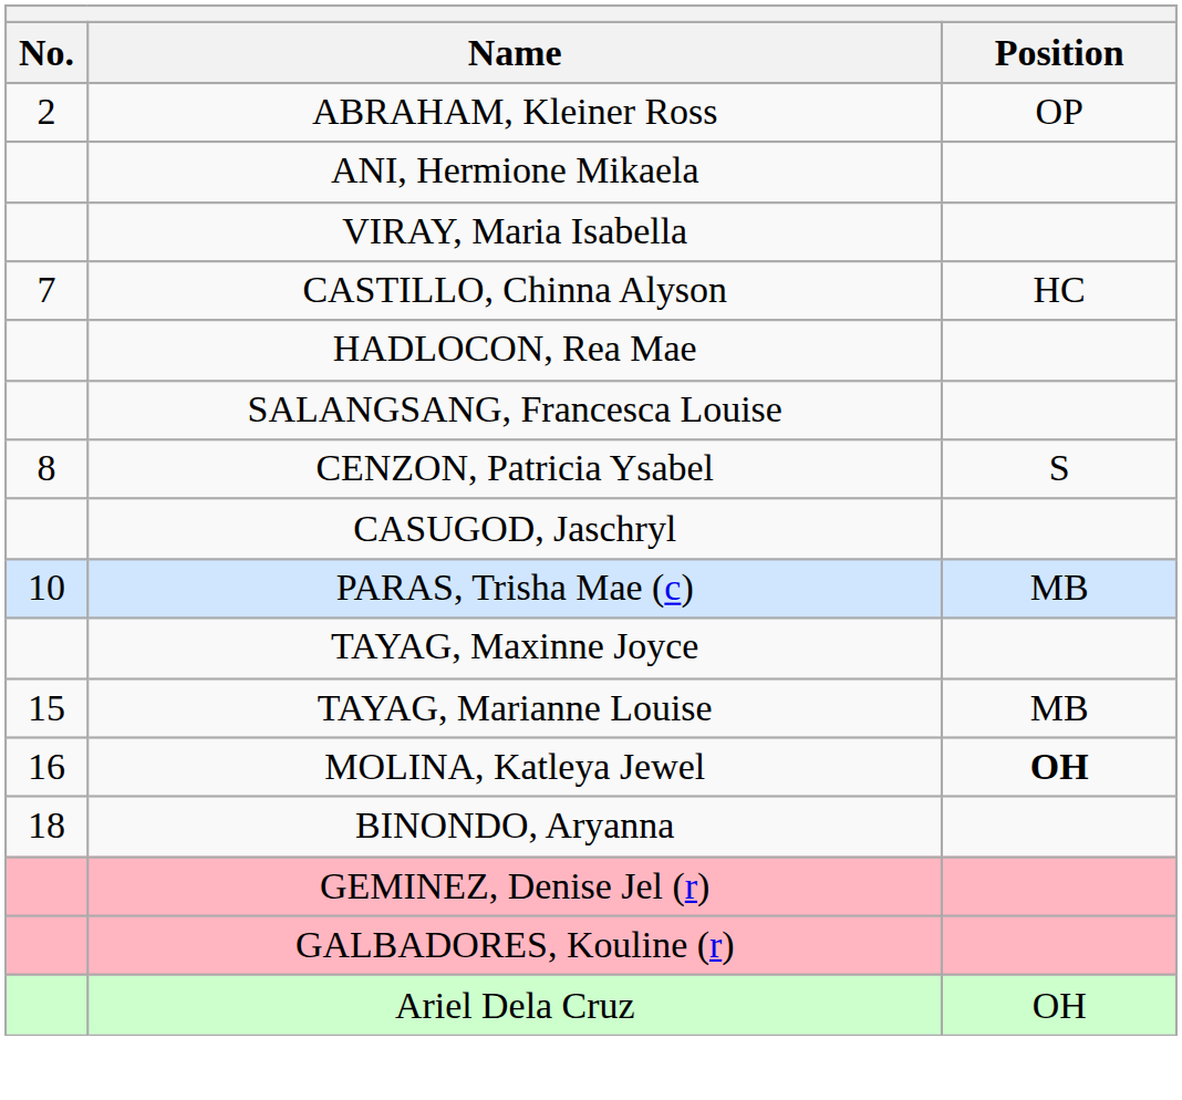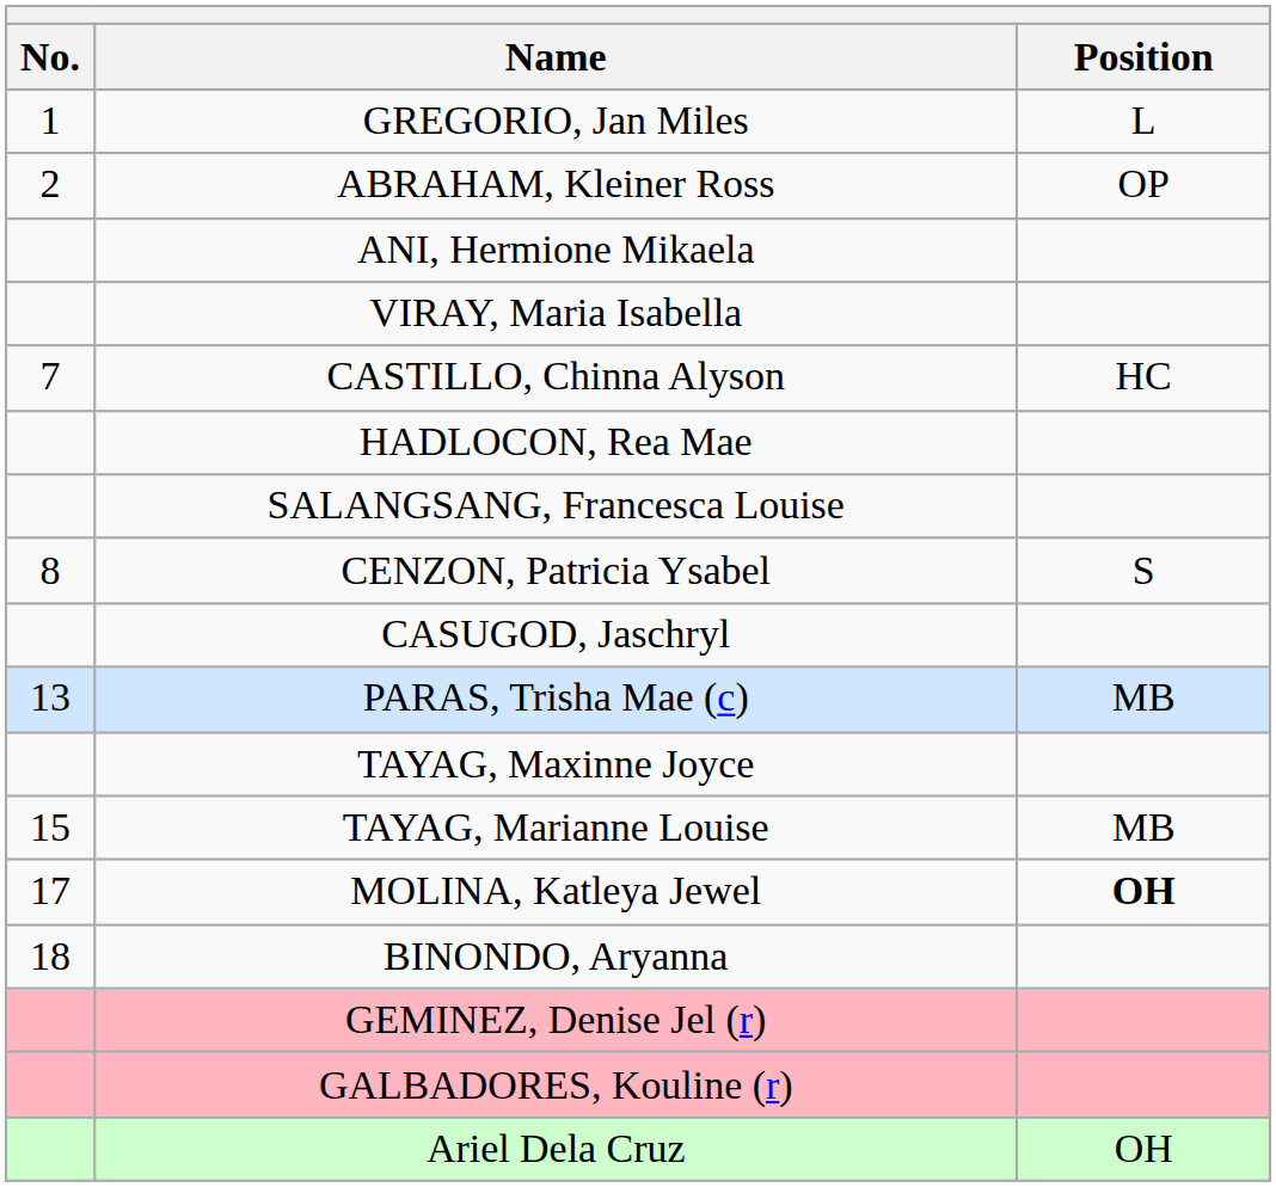+ row: 1 | GREGORIO, Jan Miles | L
PARAS, Trisha Mae (c) | No.: 10 -> 13
MOLINA, Katleya Jewel | No.: 16 -> 17
